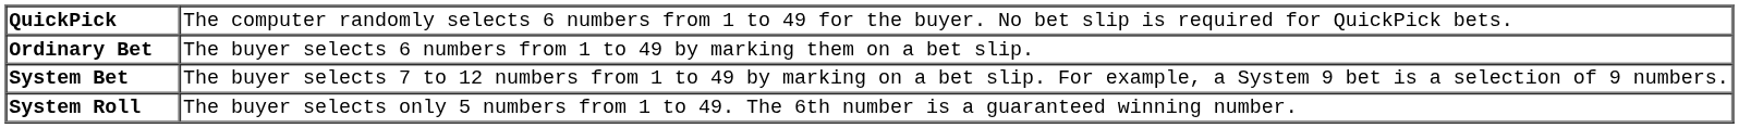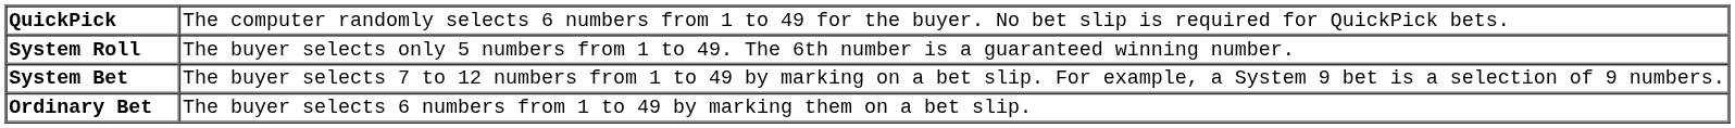rows swapped: Ordinary Bet <-> System Roll
